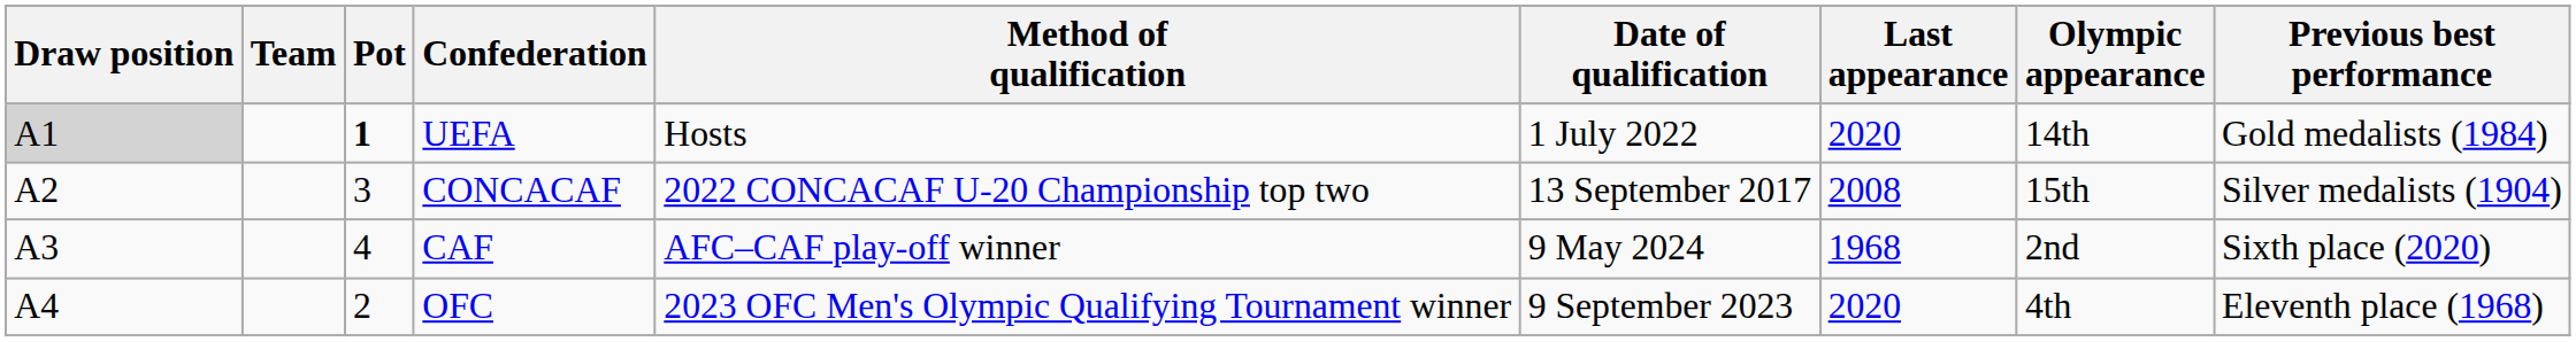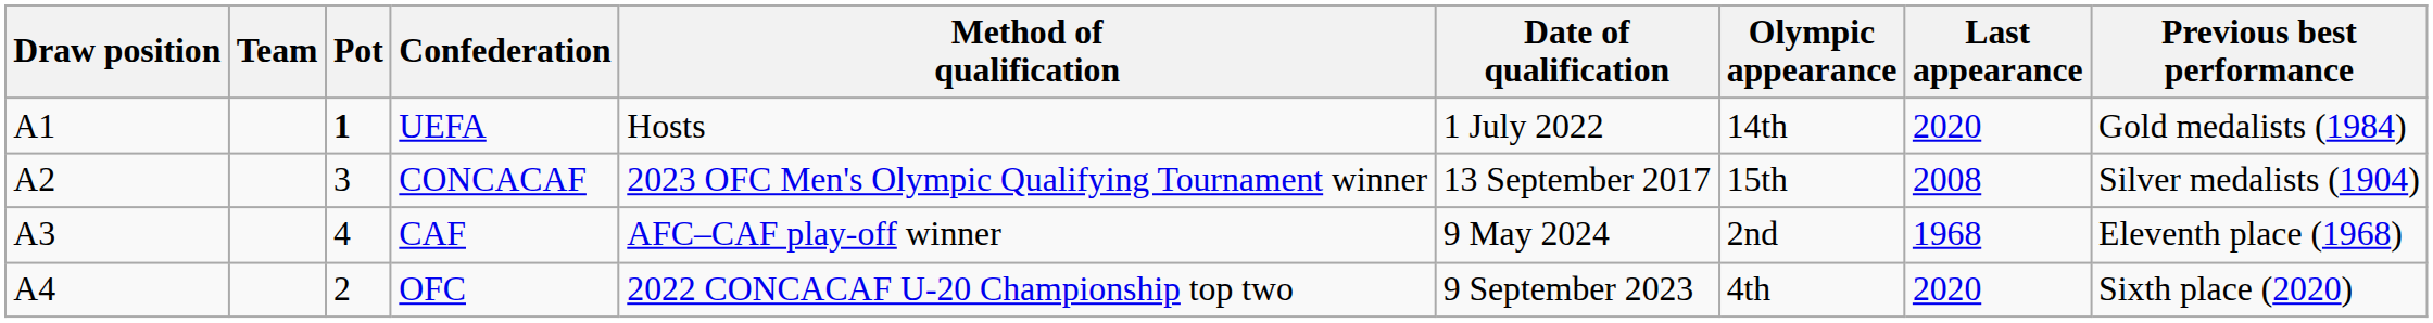columns swapped: Olympic appearance <-> Last appearance
UEFA | Draw position: lightgrey background -> no background
CONCACAF | Method of qualification: 2022 CONCACAF U-20 Championship top two -> 2023 OFC Men's Olympic Qualifying Tournament winner
CAF | Previous best performance: Sixth place (2020) -> Eleventh place (1968)
OFC | Method of qualification: 2023 OFC Men's Olympic Qualifying Tournament winner -> 2022 CONCACAF U-20 Championship top two
OFC | Previous best performance: Eleventh place (1968) -> Sixth place (2020)
